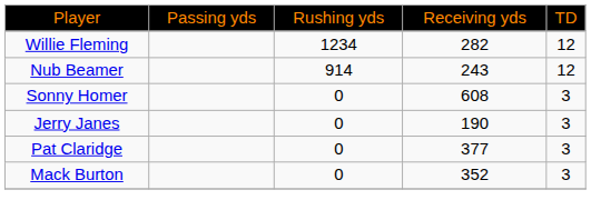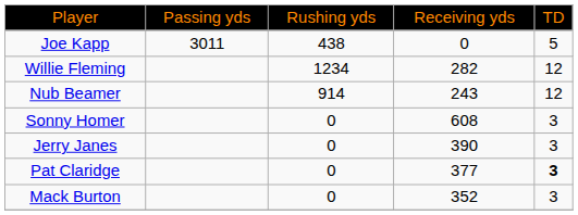+ row: Joe Kapp | 3011 | 438 | 0 | 5
Jerry Janes | column 4: 190 -> 390
Pat Claridge | column 5: normal -> bold
